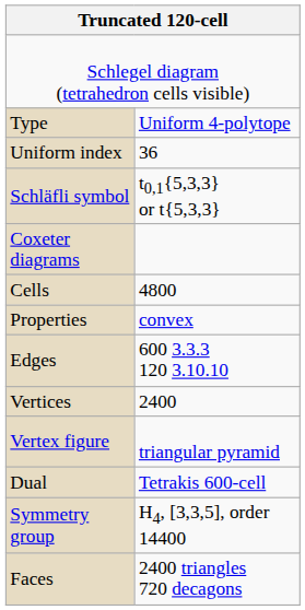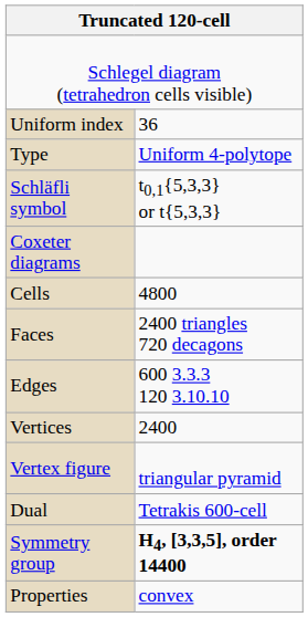rows swapped: Type <-> Uniform index
rows swapped: Faces <-> Properties
Symmetry group | column 2: normal -> bold
